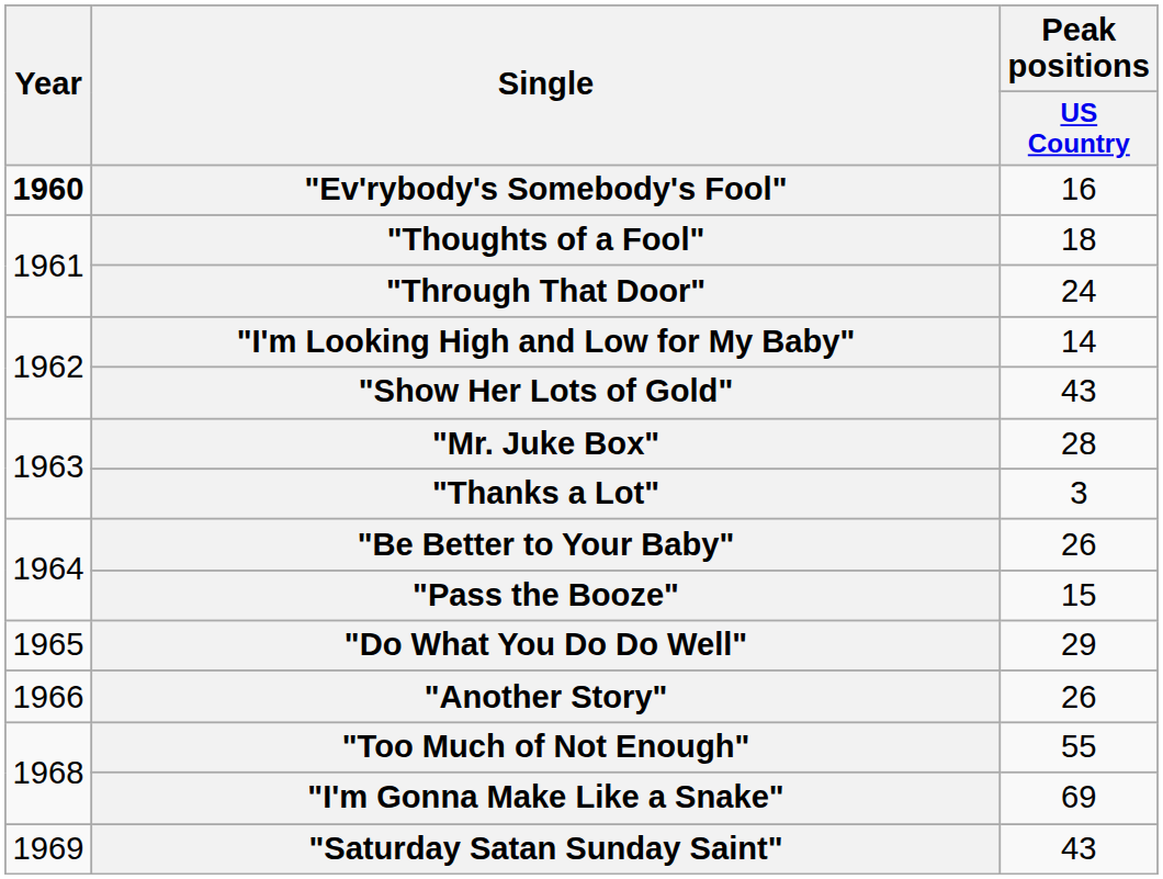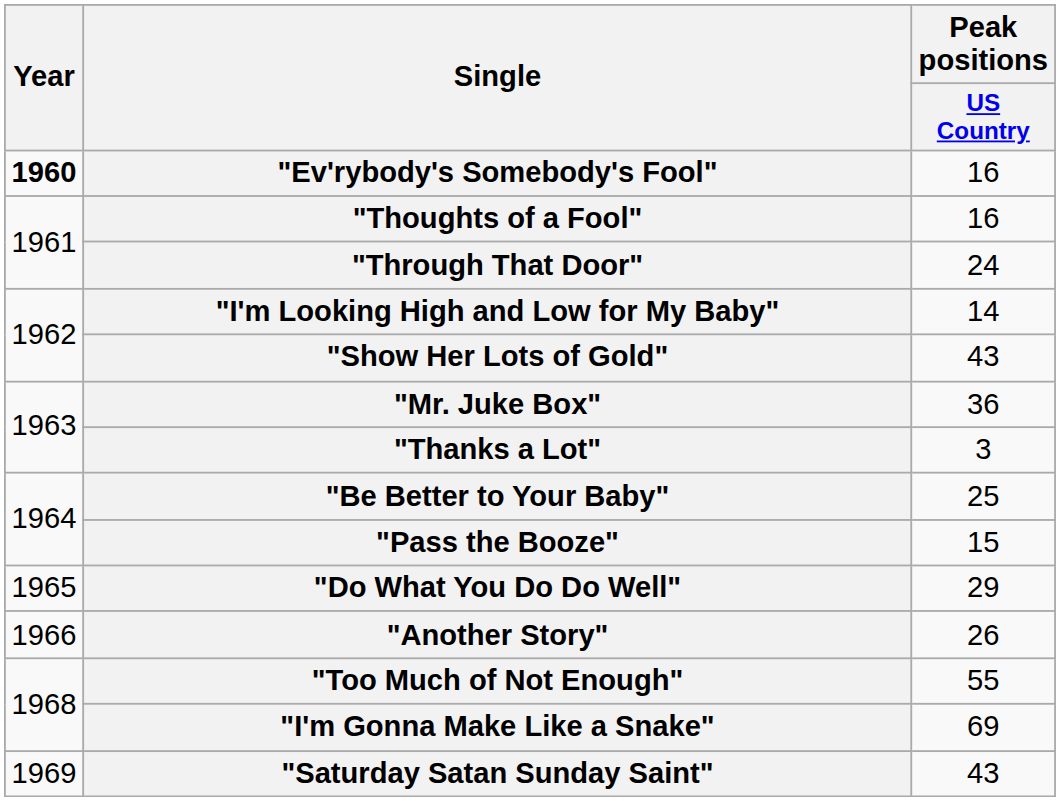"Thoughts of a Fool" | Peak positions / US Country: 18 -> 16
"Mr. Juke Box" | Peak positions / US Country: 28 -> 36
"Be Better to Your Baby" | Peak positions / US Country: 26 -> 25
